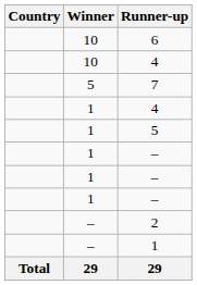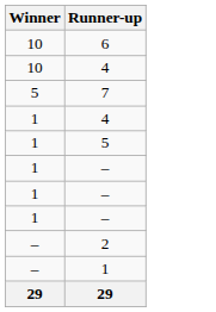- column: Country | Total
